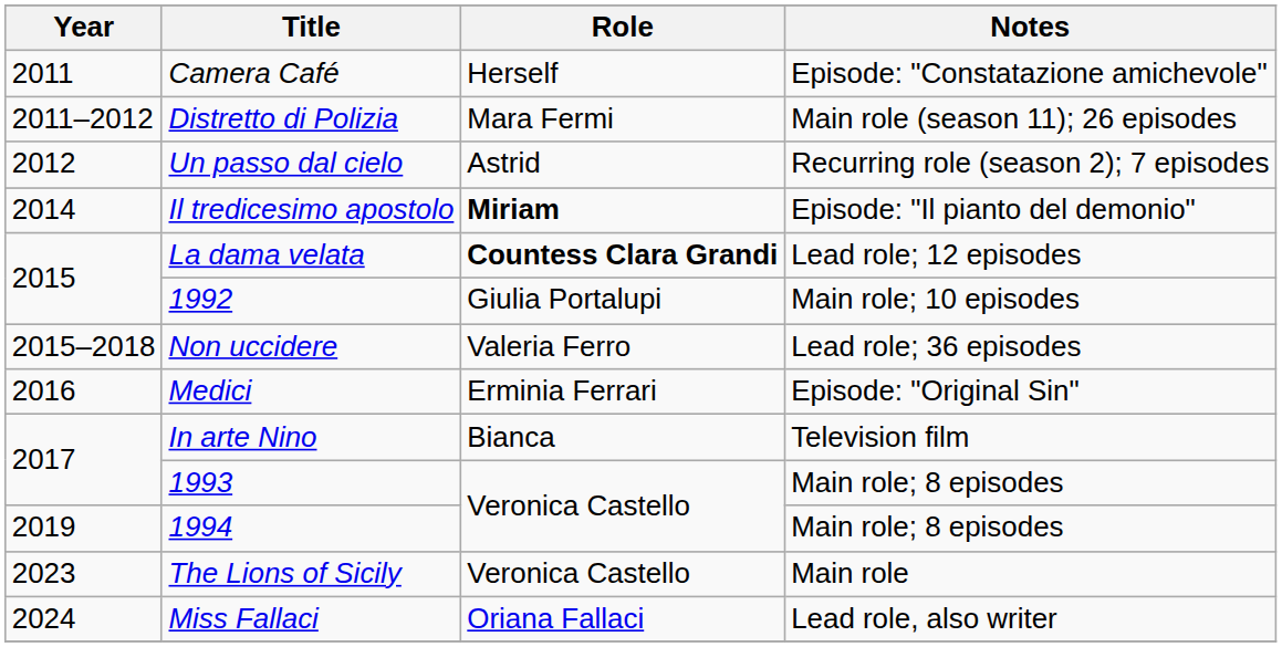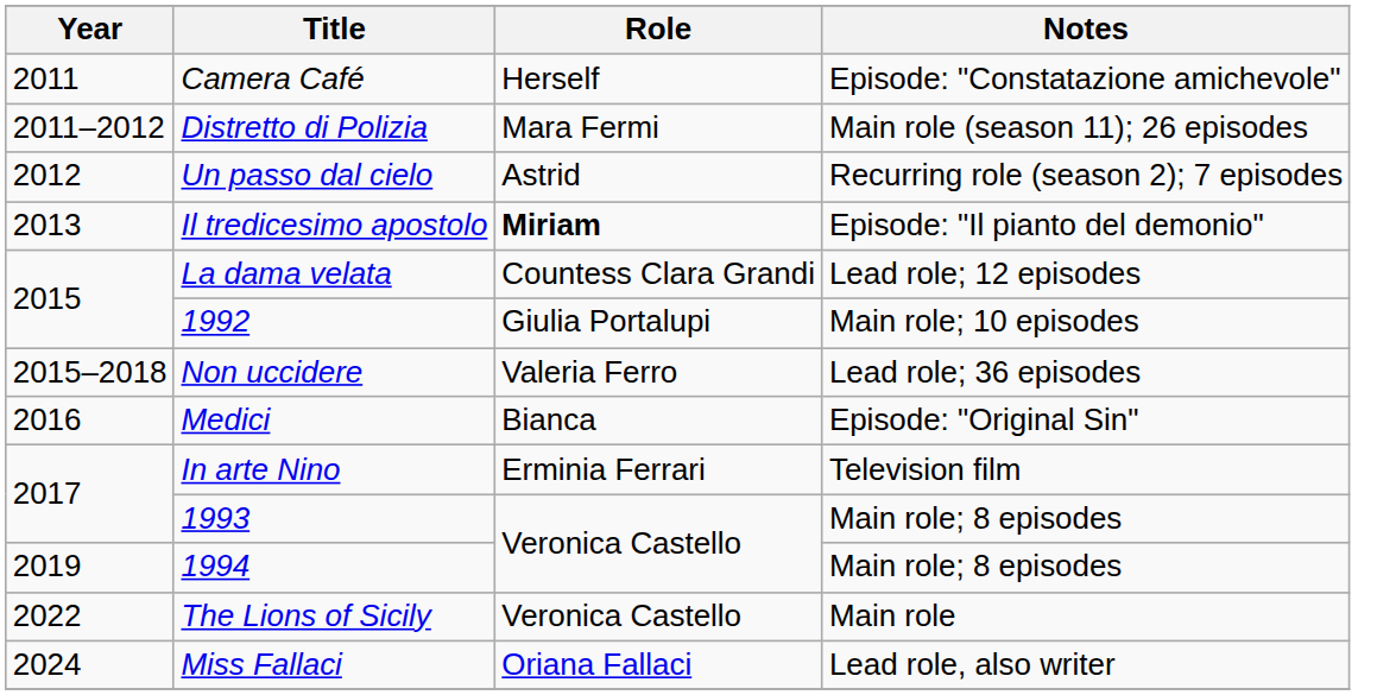Il tredicesimo apostolo | Year: 2014 -> 2013
La dama velata | Role: bold -> normal
Medici | Role: Erminia Ferrari -> Bianca
In arte Nino | Role: Bianca -> Erminia Ferrari
The Lions of Sicily | Year: 2023 -> 2022
